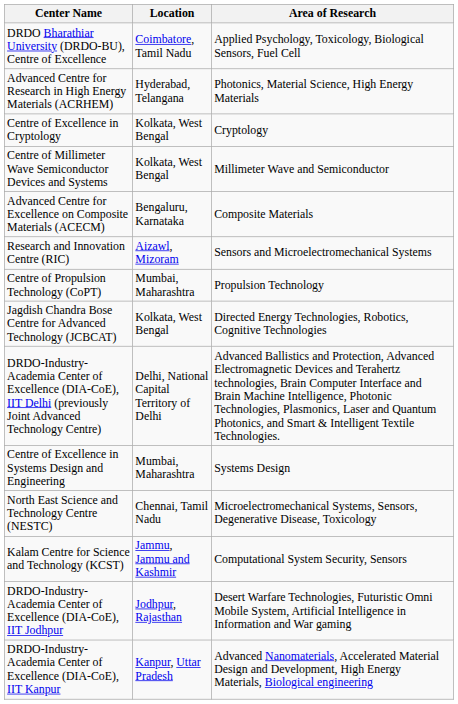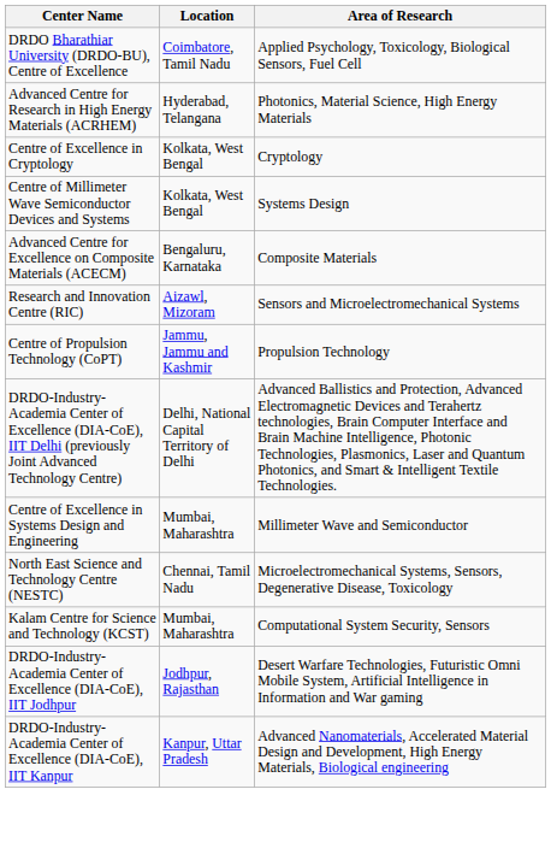Centre of Millimeter Wave Semiconductor Devices and Systems | Area of Research: Millimeter Wave and Semiconductor -> Systems Design
Centre of Propulsion Technology (CoPT) | Location: Mumbai, Maharashtra -> Jammu, Jammu and Kashmir
- row: Jagdish Chandra Bose Centre for Advanced Technology (JCBCAT) | Kolkata, West Bengal | Directed Energy Technologies, Robotics, Cognitive Technologies
Centre of Excellence in Systems Design and Engineering | Area of Research: Systems Design -> Millimeter Wave and Semiconductor
Kalam Centre for Science and Technology (KCST) | Location: Jammu, Jammu and Kashmir -> Mumbai, Maharashtra
